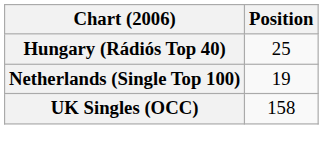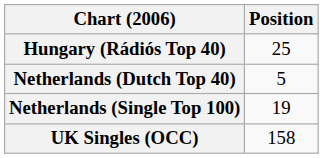+ row: Netherlands (Dutch Top 40) | 5
